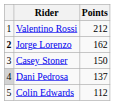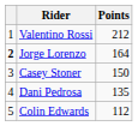Jorge Lorenzo | Points: 162 -> 164
Dani Pedrosa | column 1: lightgrey background -> no background
Dani Pedrosa | Points: 137 -> 135
